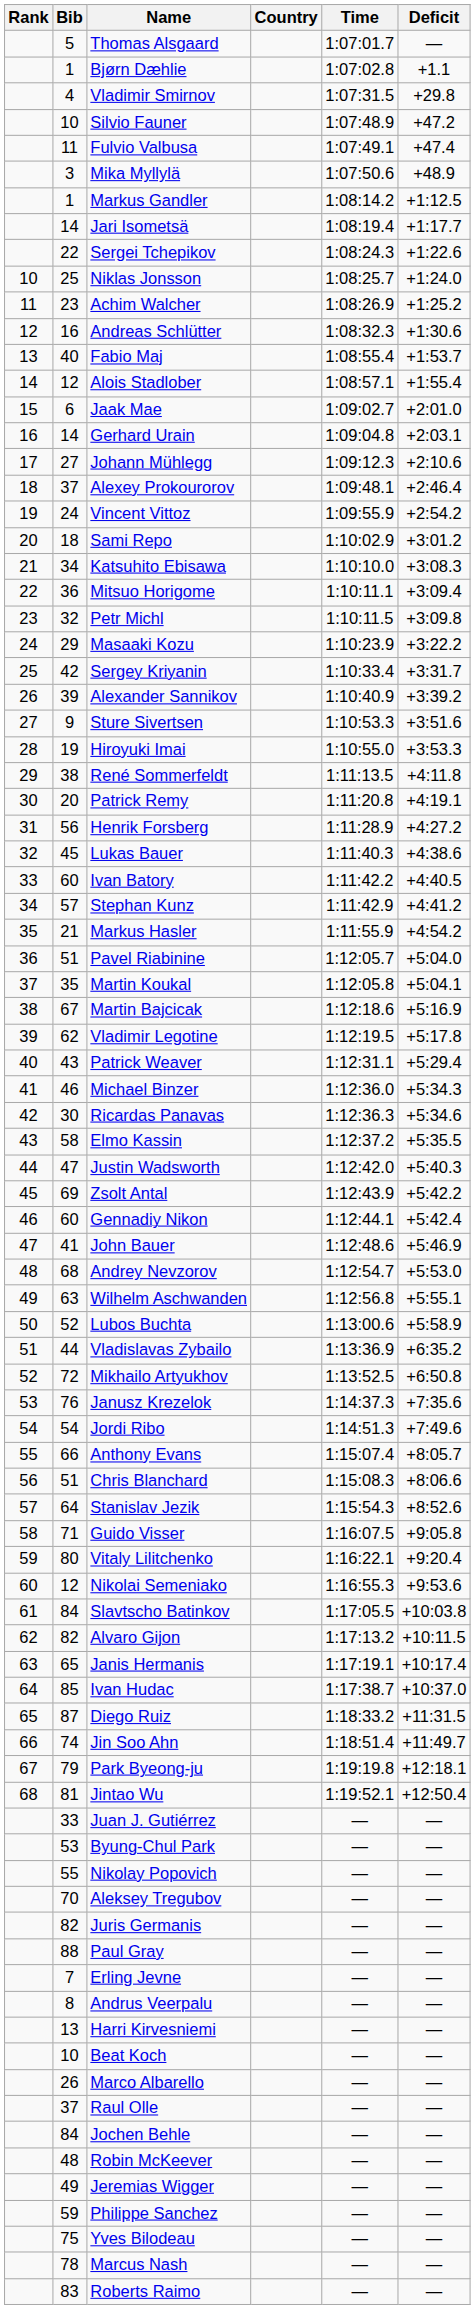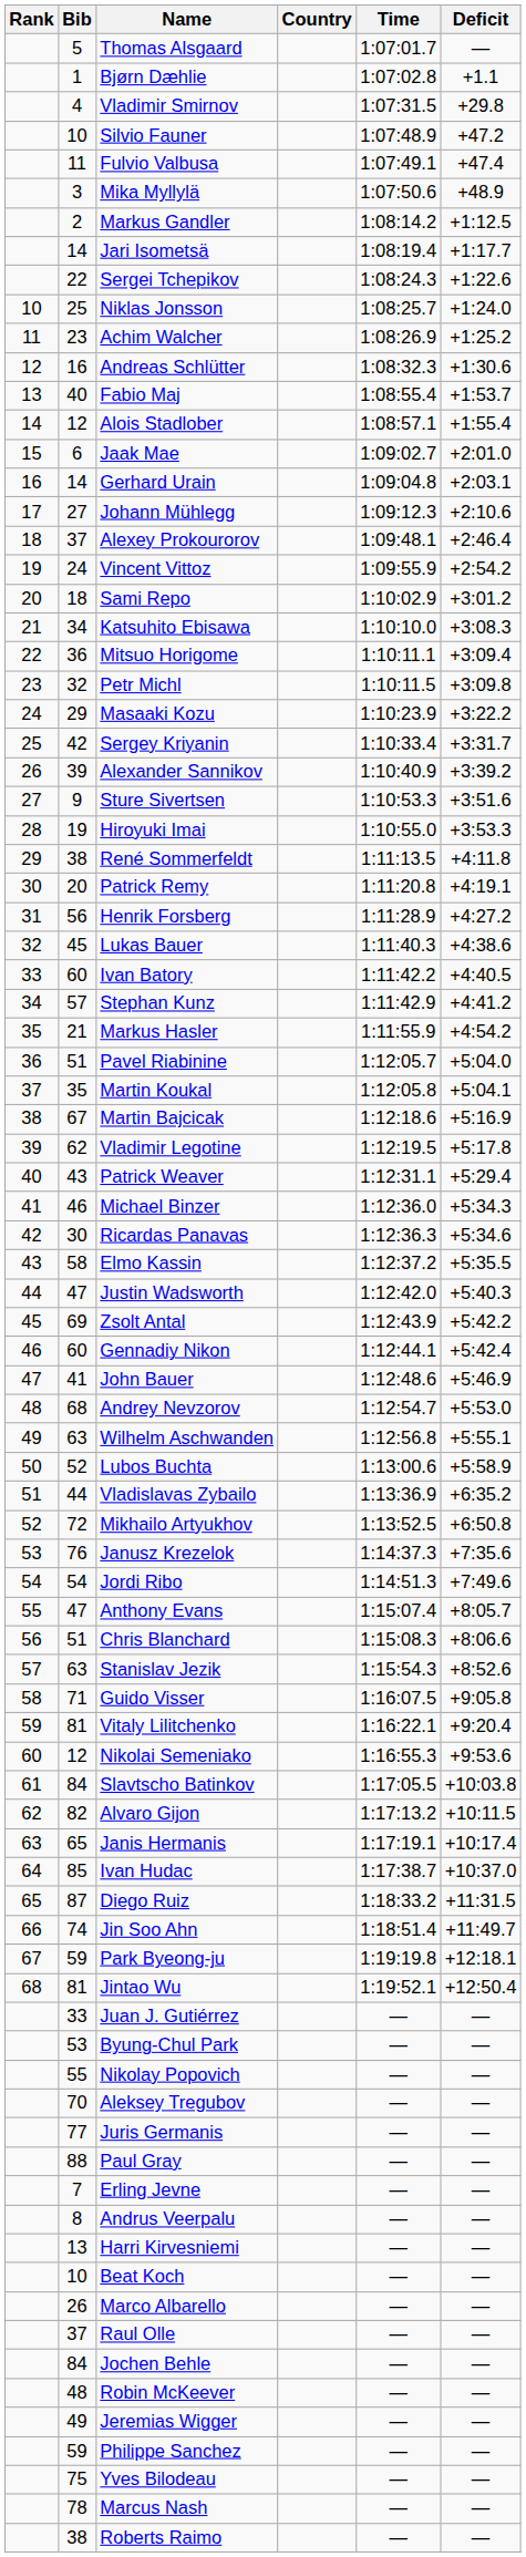Markus Gandler | Bib: 1 -> 2
Anthony Evans | Bib: 66 -> 47
Stanislav Jezik | Bib: 64 -> 63
Vitaly Lilitchenko | Bib: 80 -> 81
Park Byeong-ju | Bib: 79 -> 59
Juris Germanis | Bib: 82 -> 77
Roberts Raimo | Bib: 83 -> 38
